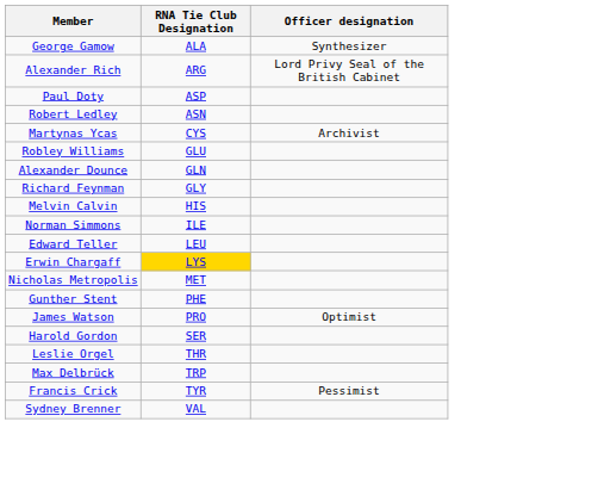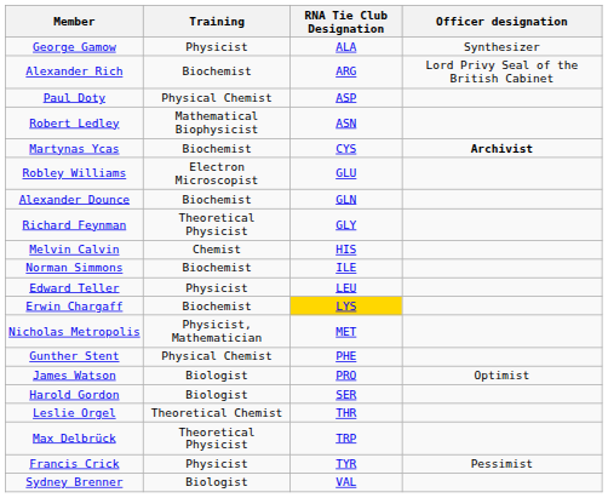+ column: Training | Physicist | Biochemist | Physical Chemist | Mathematical Biophysicist | Biochemist | Electron Microscopist | Biochemist | Theoretical Physicist | Chemist | Biochemist | Physicist | Biochemist | Physicist, Mathematician | Physical Chemist | Biologist | Biologist | Theoretical Chemist | Theoretical Physicist | Physicist | Biologist
Martynas Ycas | Officer designation: normal -> bold
